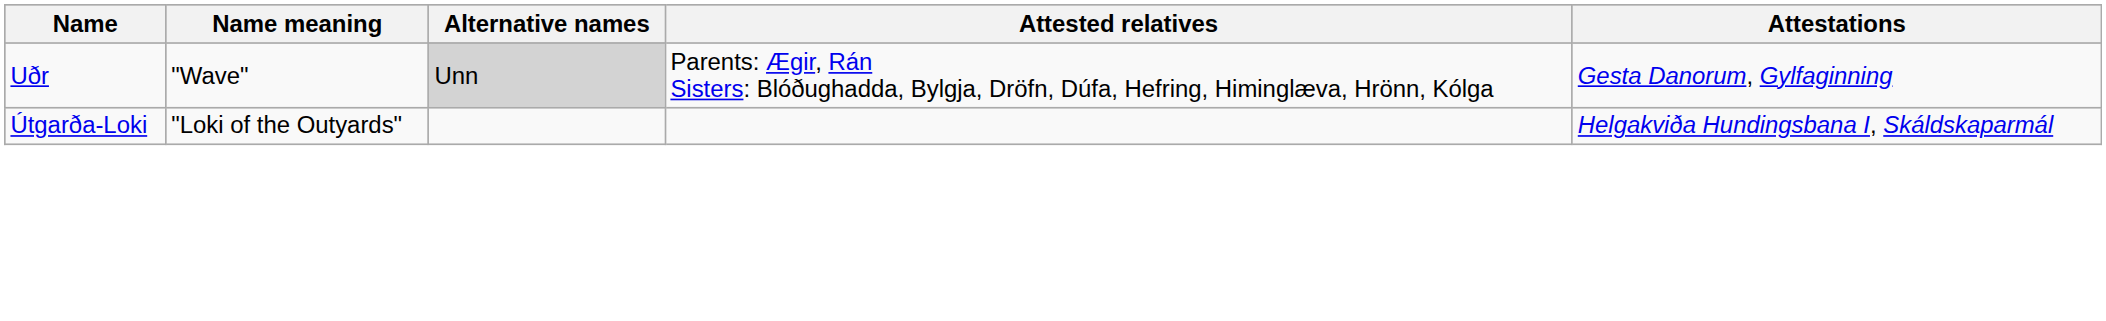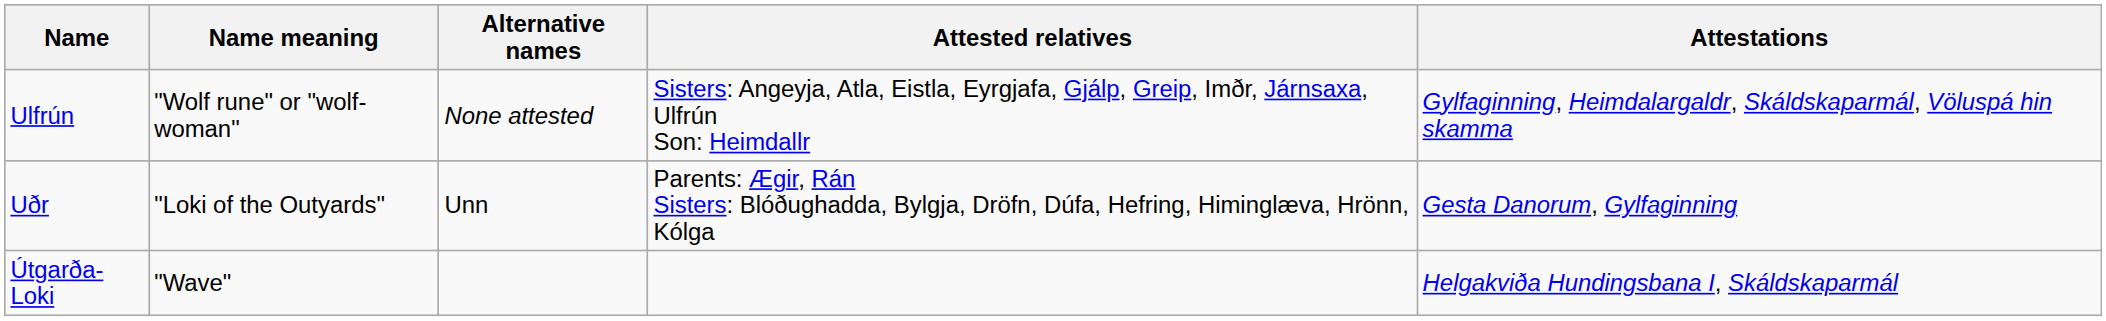+ row: Ulfrún | "Wolf rune" or "wolf-woman" | None attested | Sisters: Angeyja, Atla, Eistla, Eyrgjafa, Gjálp, Greip, Imðr, Járnsaxa, Ulfrún Son: Heimdallr | Gylfaginning, Heimdalargaldr, Skáldskaparmál, Völuspá hin skamma
Uðr | Name meaning: "Wave" -> "Loki of the Outyards"
Uðr | Alternative names: lightgrey background -> no background
Útgarða-Loki | Name meaning: "Loki of the Outyards" -> "Wave"
